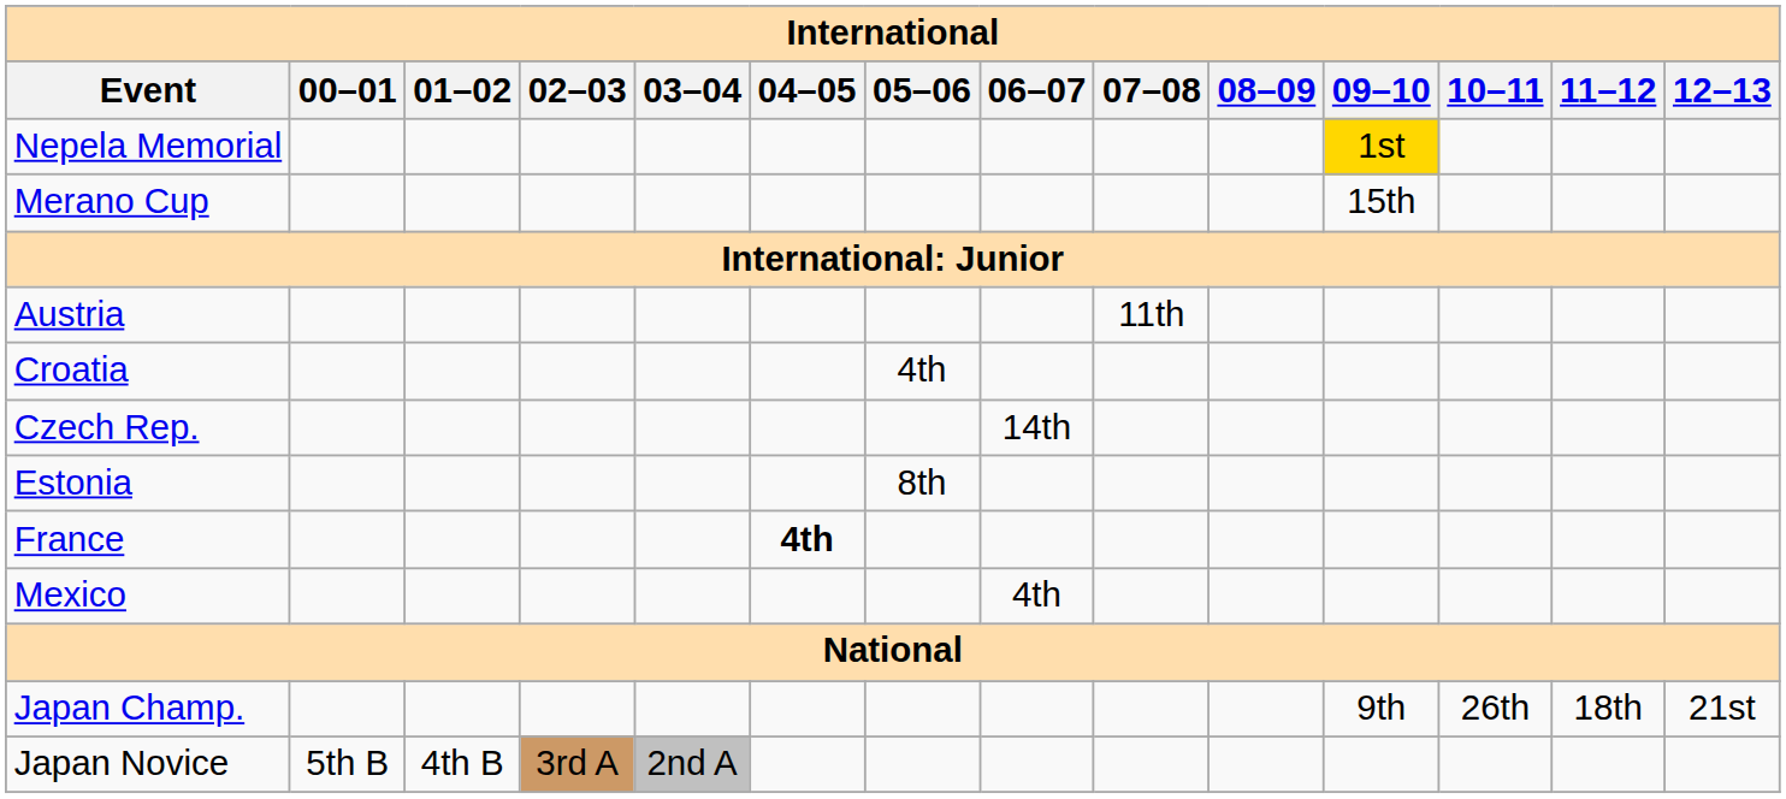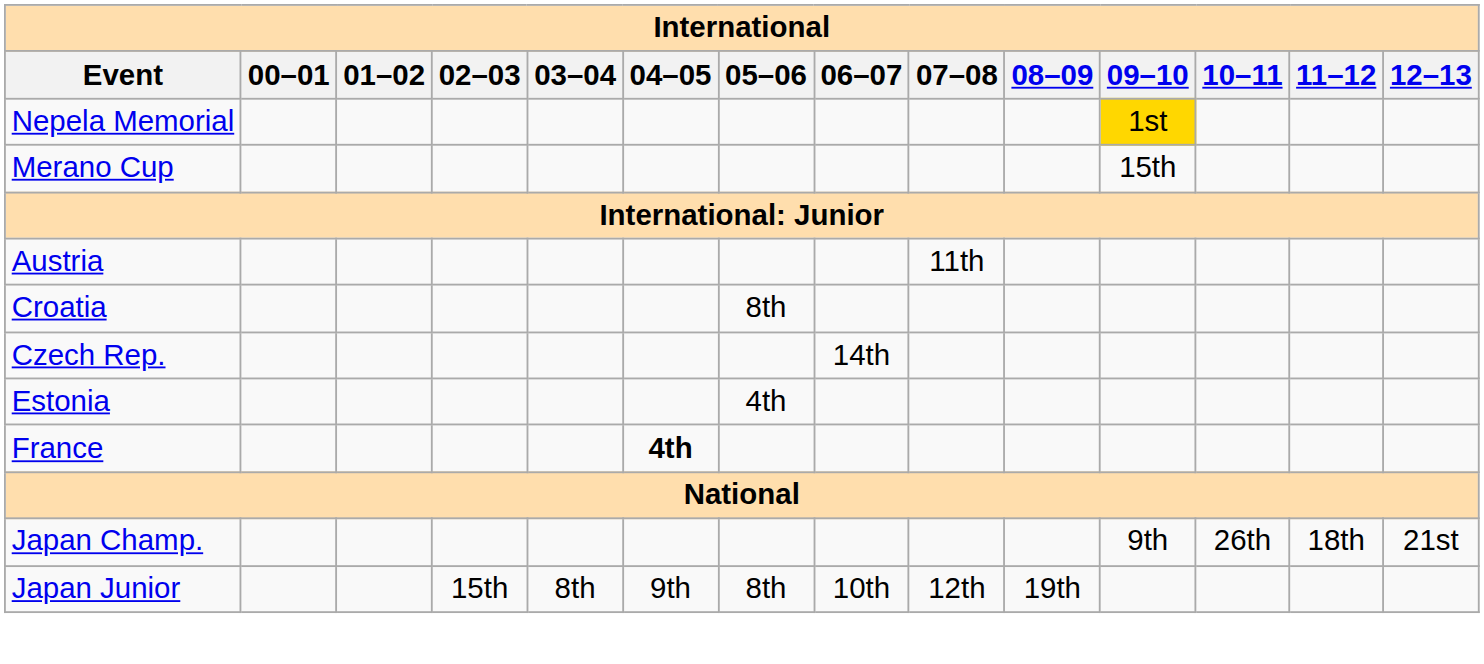Croatia | 05–06: 4th -> 8th
Estonia | 05–06: 8th -> 4th
- row: Mexico | 4th
+ row: Japan Junior | 15th | 8th | 9th | 8th | 10th | 12th | 19th
- row: Japan Novice | 5th B | 4th B | 3rd A | 2nd A
